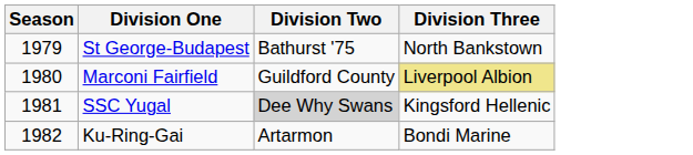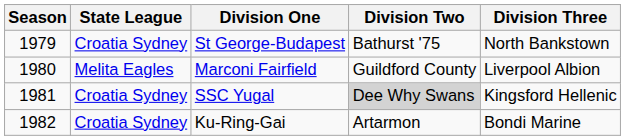+ column: State League | Croatia Sydney | Melita Eagles | Croatia Sydney | Croatia Sydney
Marconi Fairfield | Division Three: khaki background -> no background
